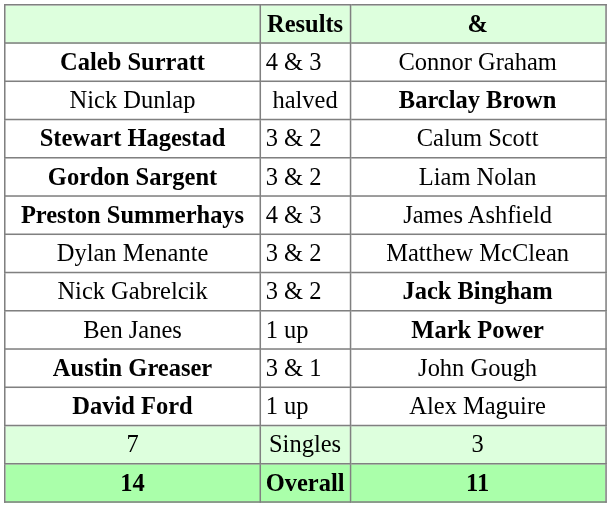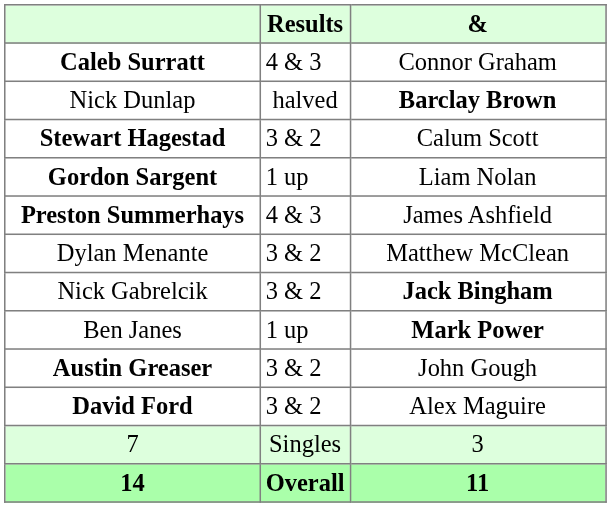Gordon Sargent | Results: 3 & 2 -> 1 up
Austin Greaser | Results: 3 & 1 -> 3 & 2
David Ford | Results: 1 up -> 3 & 2
